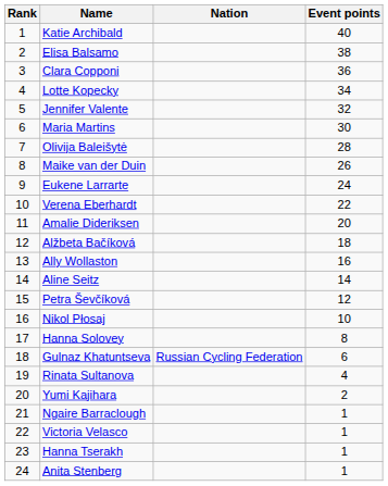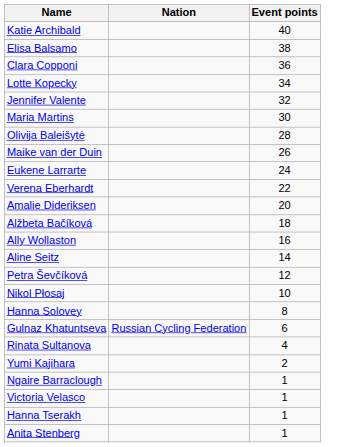- column: Rank | 1 | 2 | 3 | 4 | 5 | 6 | 7 | 8 | 9 | 10 | 11 | 12 | 13 | 14 | 15 | 16 | 17 | 18 | 19 | 20 | 21 | 22 | 23 | 24
